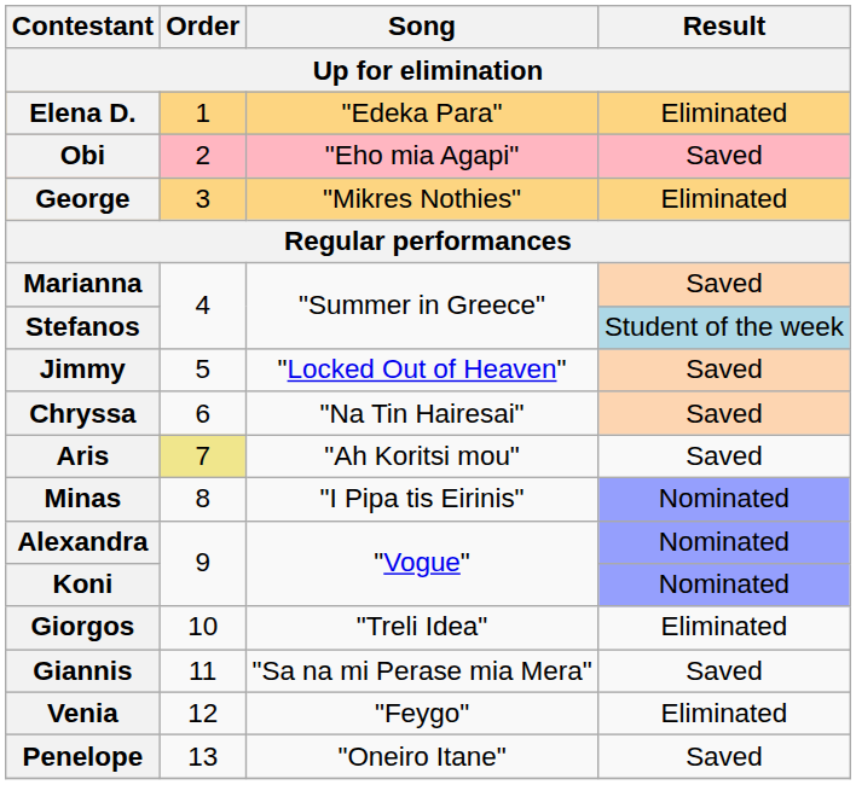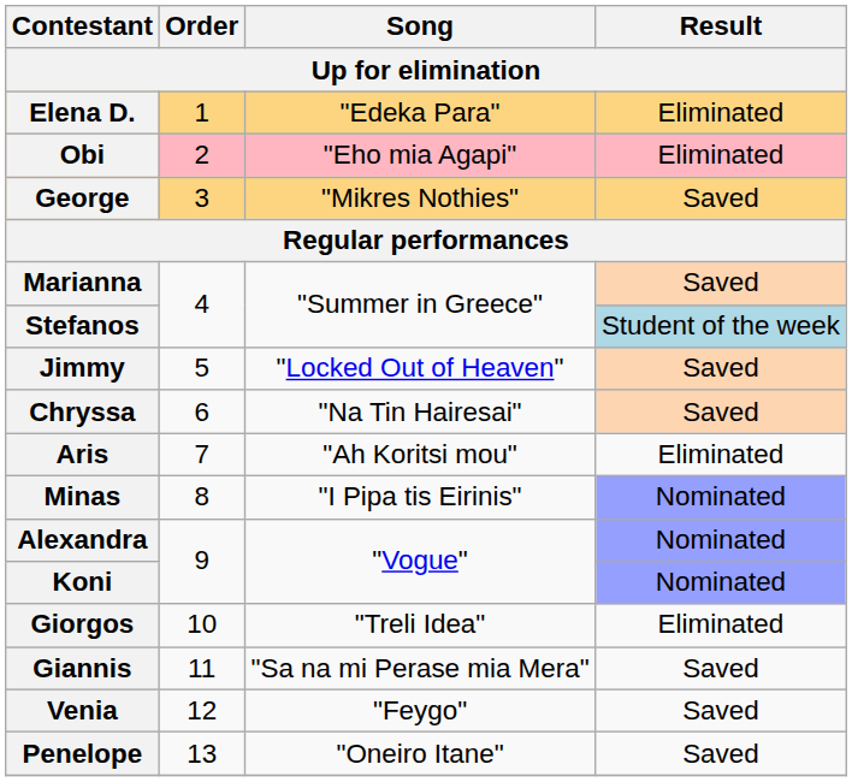Obi | Result: Saved -> Eliminated
George | Result: Eliminated -> Saved
Aris | Order: khaki background -> no background
Aris | Result: Saved -> Eliminated
Venia | Result: Eliminated -> Saved
